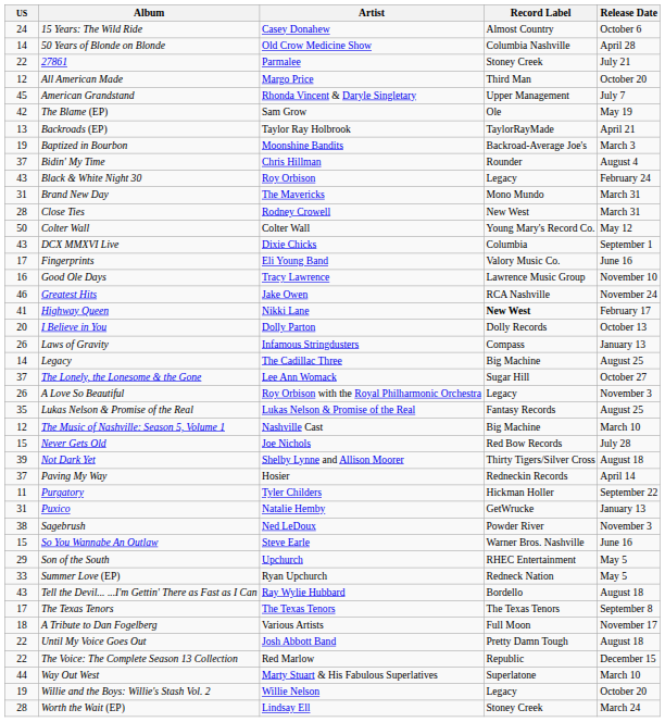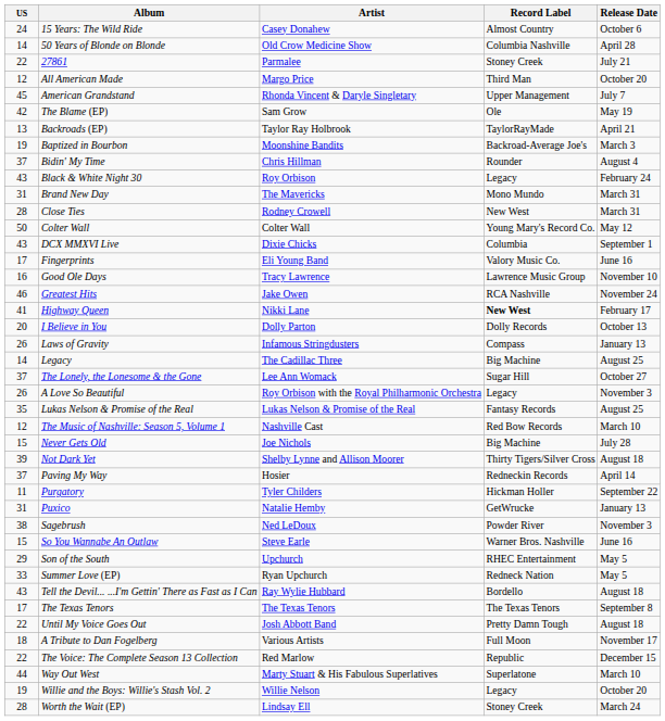The Music of Nashville: Season 5, Volume 1 | Record Label: Big Machine -> Red Bow Records
Never Gets Old | Record Label: Red Bow Records -> Big Machine
rows swapped: A Tribute to Dan Fogelberg <-> Until My Voice Goes Out
